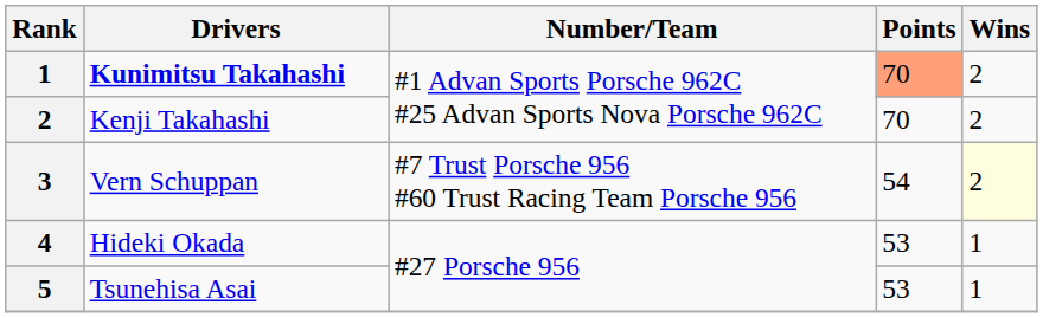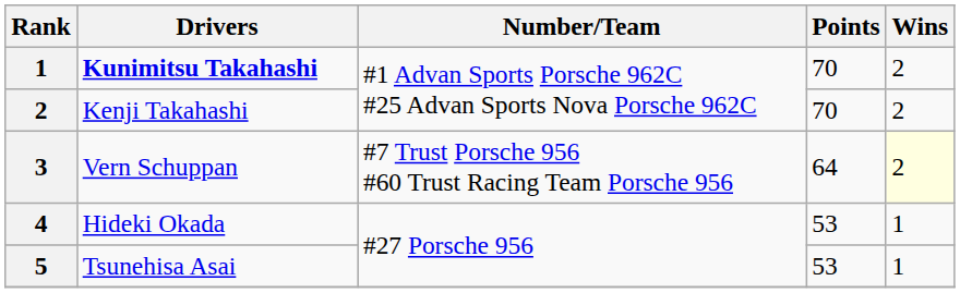Kunimitsu Takahashi | Points: lightsalmon background -> no background
Vern Schuppan | Points: 54 -> 64
